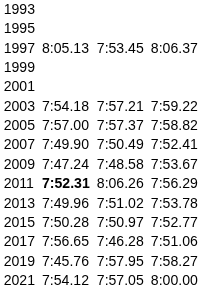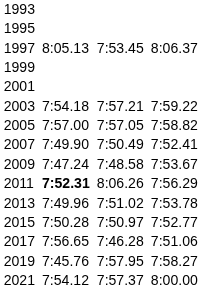2005 | column 5: 7:57.37 -> 7:57.05
2021 | column 5: 7:57.05 -> 7:57.37
